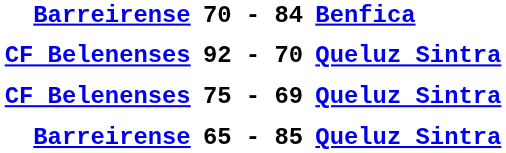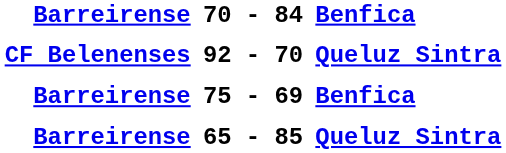75 - 69 | Barreirense: CF Belenenses -> Barreirense
75 - 69 | Benfica: Queluz Sintra -> Benfica
